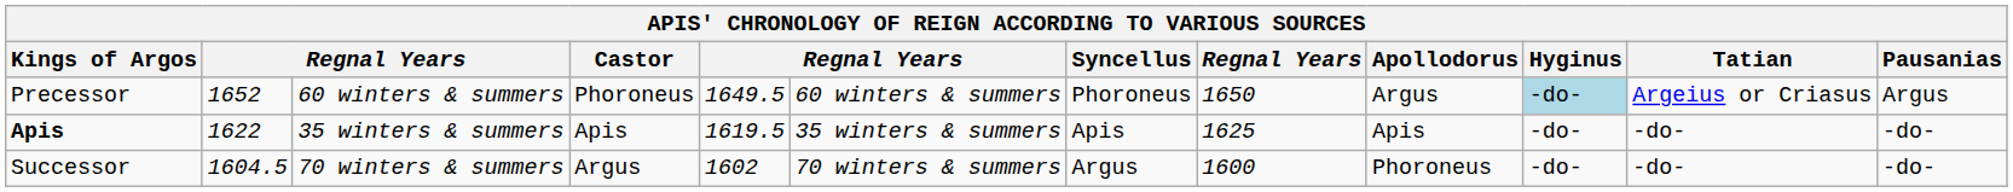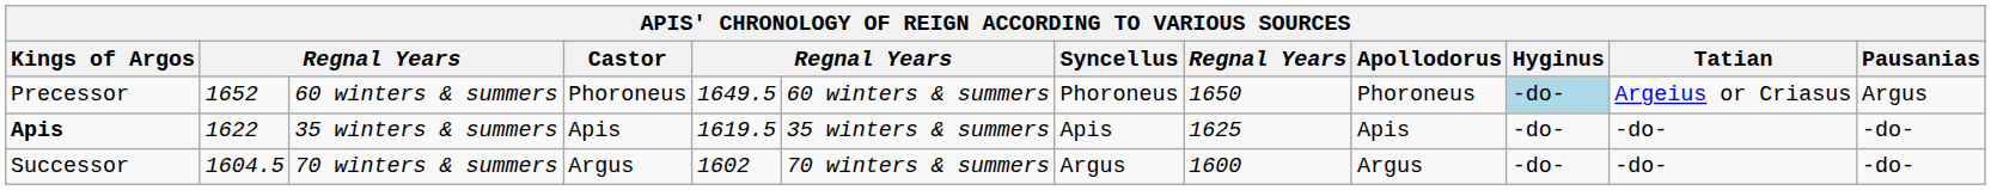Precessor | Apollodorus: Argus -> Phoroneus
Successor | Apollodorus: Phoroneus -> Argus
